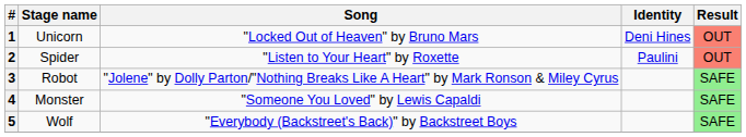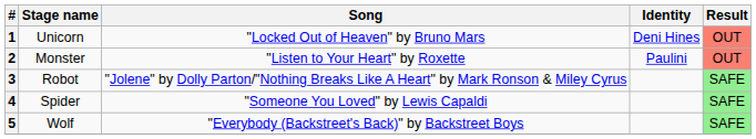2 | Stage name: Spider -> Monster
4 | Stage name: Monster -> Spider
